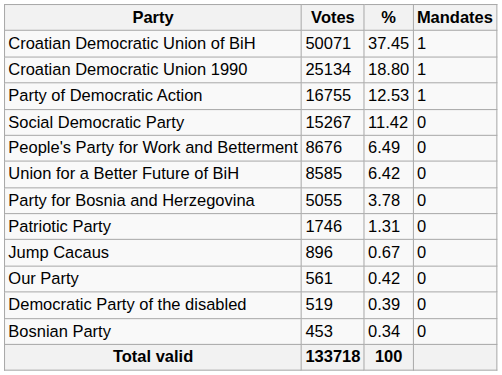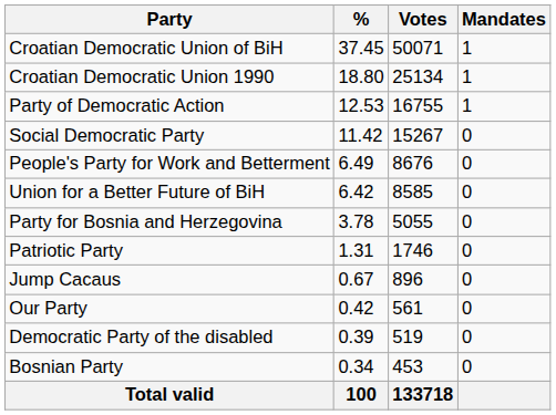columns swapped: Votes <-> %
